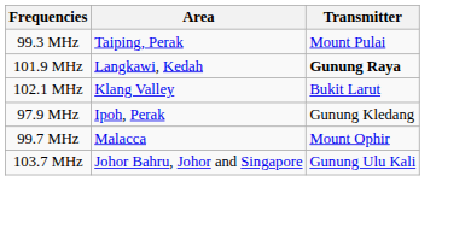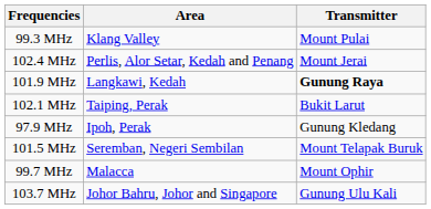99.3 MHz | Area: Taiping, Perak -> Klang Valley
+ row: 102.4 MHz | Perlis, Alor Setar, Kedah and Penang | Mount Jerai
102.1 MHz | Area: Klang Valley -> Taiping, Perak
+ row: 101.5 MHz | Seremban, Negeri Sembilan | Mount Telapak Buruk
